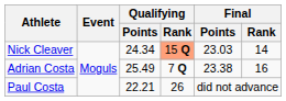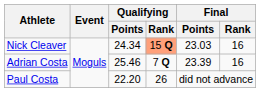Nick Cleaver | Final / Rank: 14 -> 16
Adrian Costa | Qualifying / Points: 25.49 -> 25.46
Adrian Costa | Final / Points: 23.38 -> 23.39
Paul Costa | Qualifying / Points: 22.21 -> 22.20
